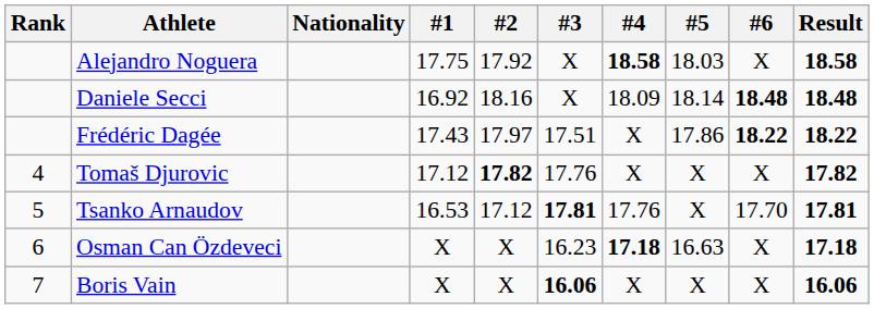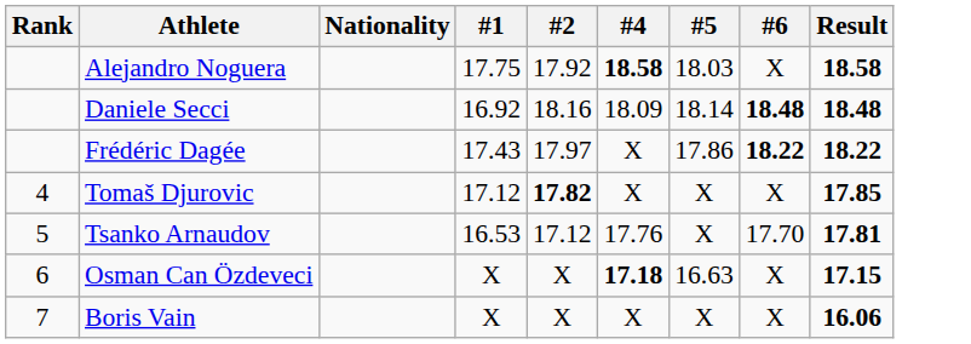- column: #3 | X | X | 17.51 | 17.76 | 17.81 | 16.23 | 16.06
Tomaš Djurovic | Result: 17.82 -> 17.85
Osman Can Özdeveci | Result: 17.18 -> 17.15
